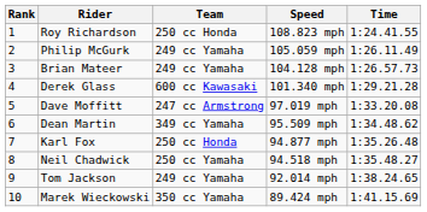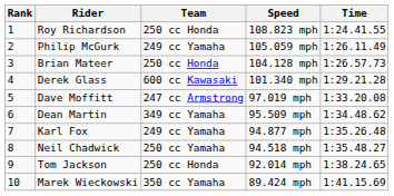Brian Mateer | Team: 249 cc Yamaha -> 250 cc Honda
Karl Fox | Team: 250 cc Honda -> 249 cc Yamaha
Tom Jackson | Team: 249 cc Yamaha -> 250 cc Honda
